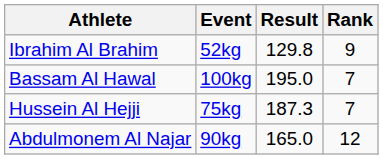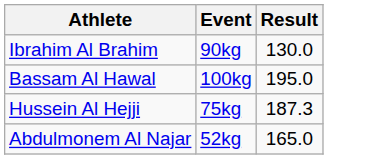- column: Rank | 9 | 7 | 7 | 12
Ibrahim Al Brahim | Event: 52kg -> 90kg
Ibrahim Al Brahim | Result: 129.8 -> 130.0
Abdulmonem Al Najar | Event: 90kg -> 52kg
